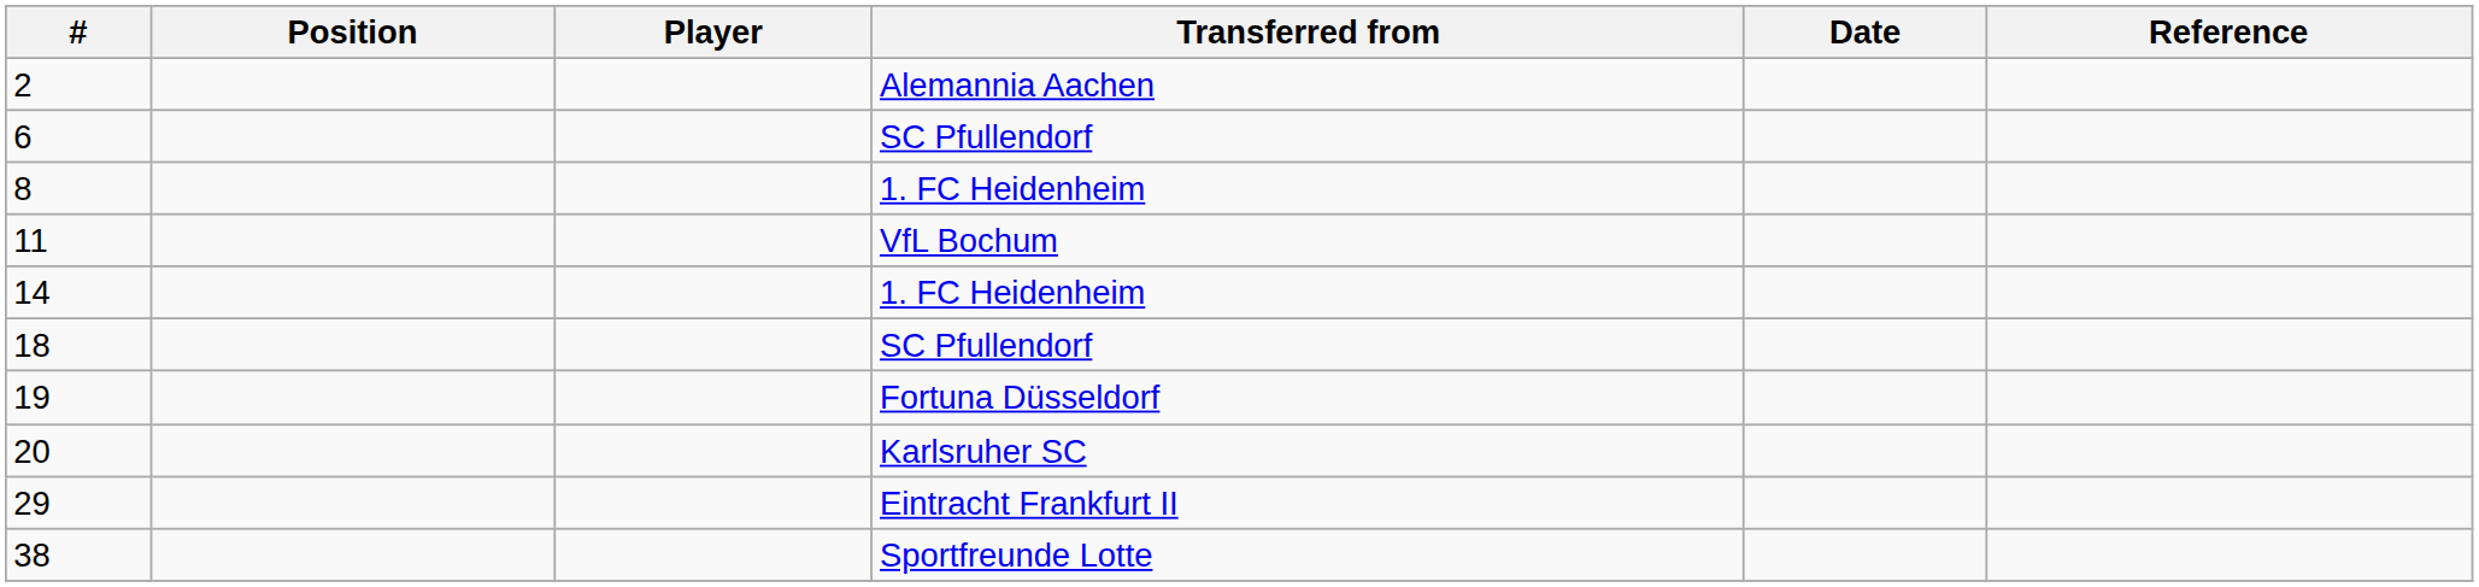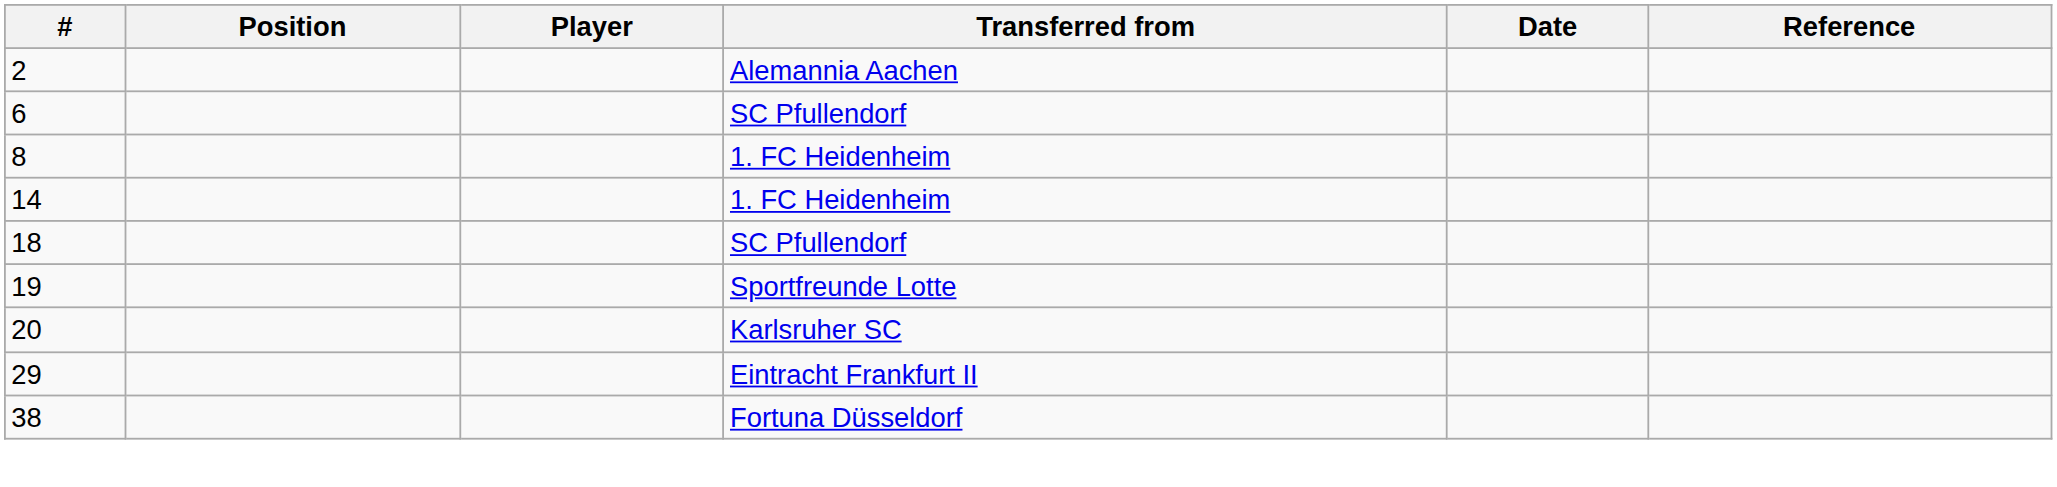- row: 11 | VfL Bochum
19 | Transferred from: Fortuna Düsseldorf -> Sportfreunde Lotte
38 | Transferred from: Sportfreunde Lotte -> Fortuna Düsseldorf
